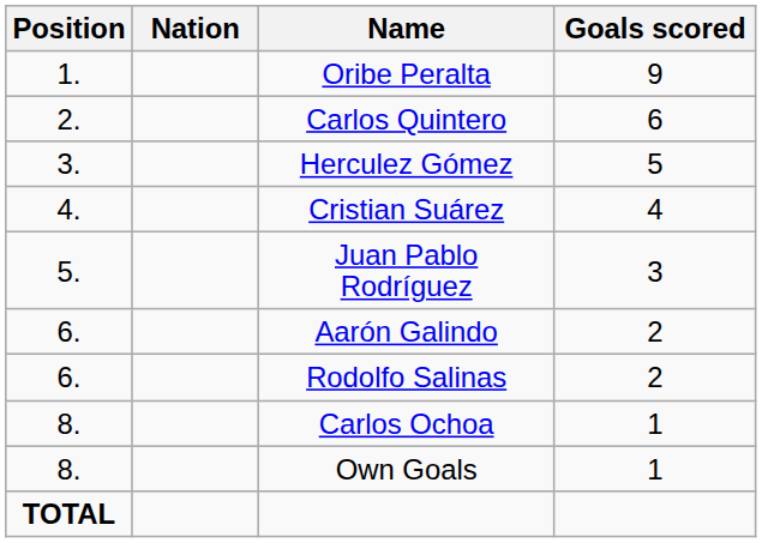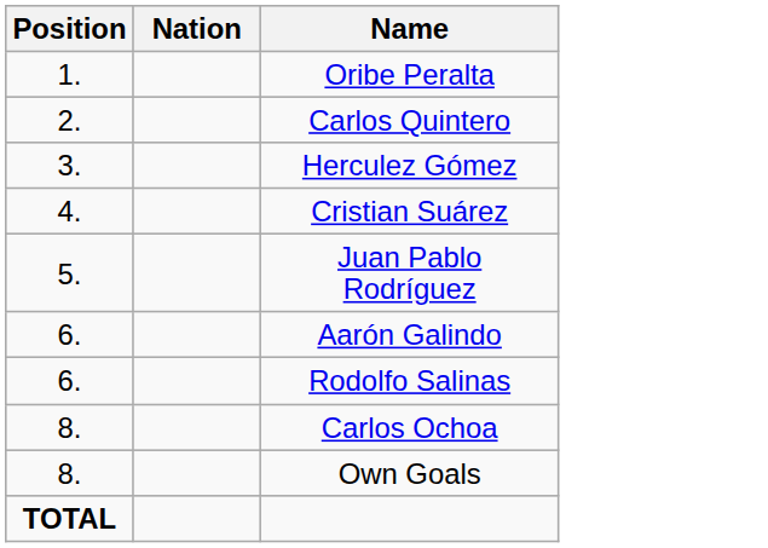- column: Goals scored | 9 | 6 | 5 | 4 | 3 | 2 | 2 | 1 | 1
